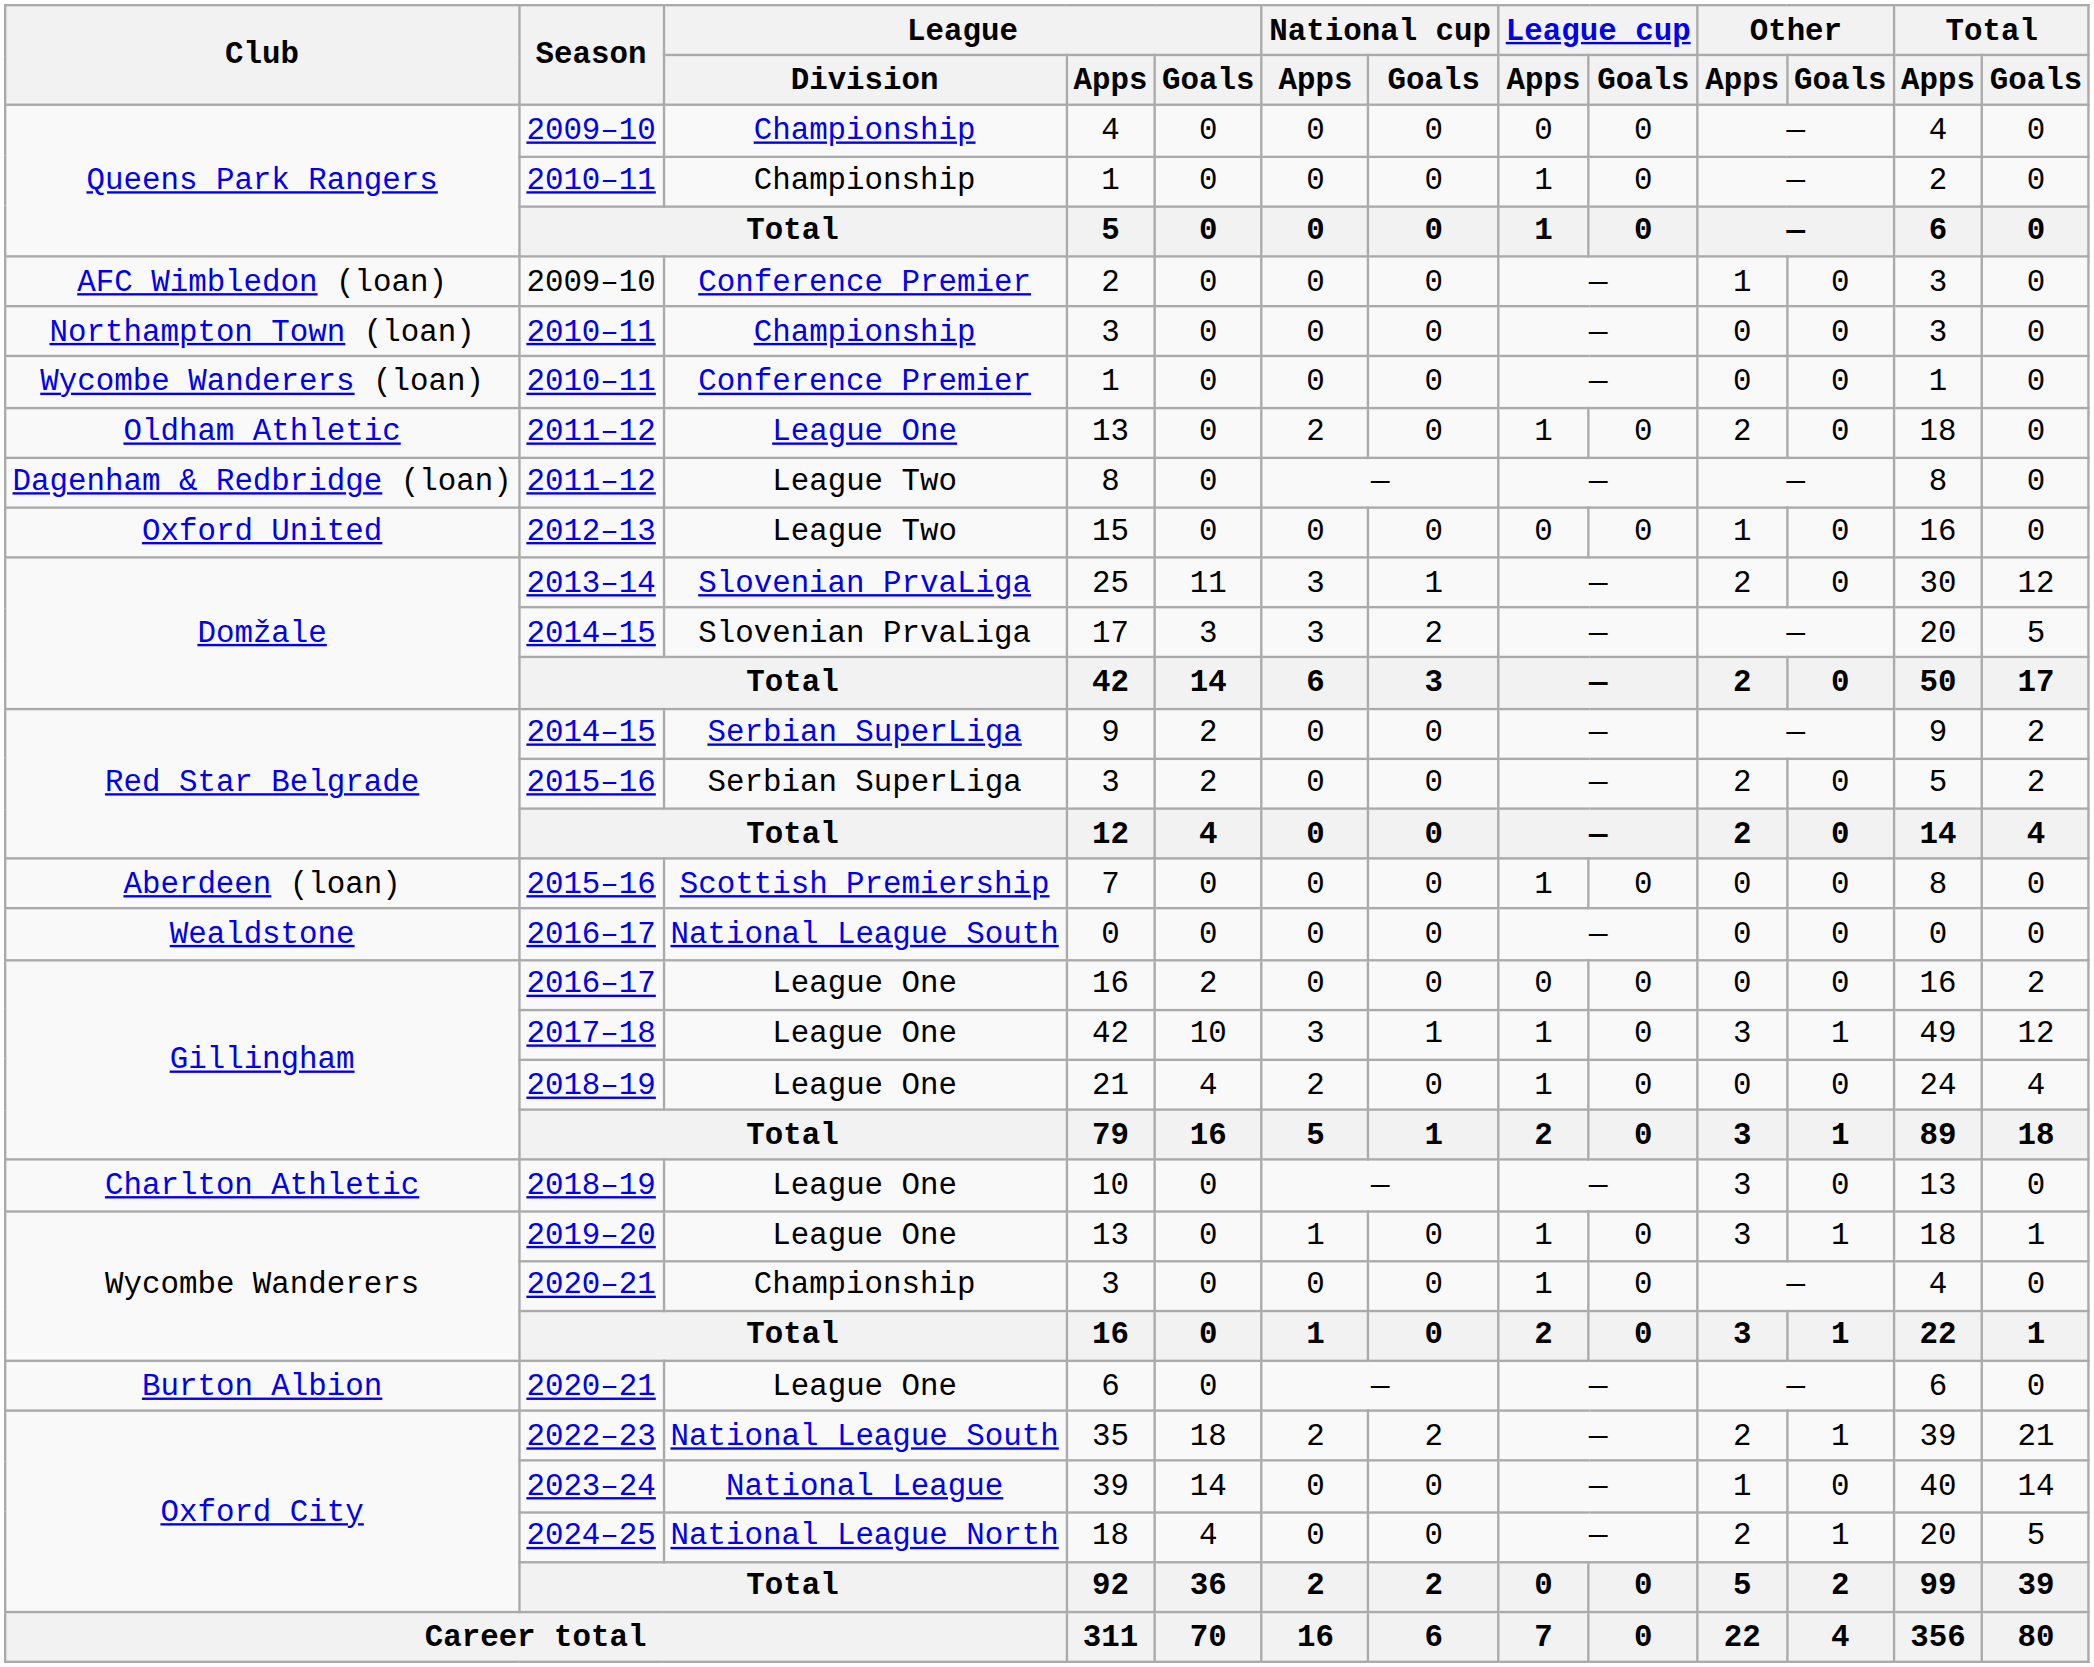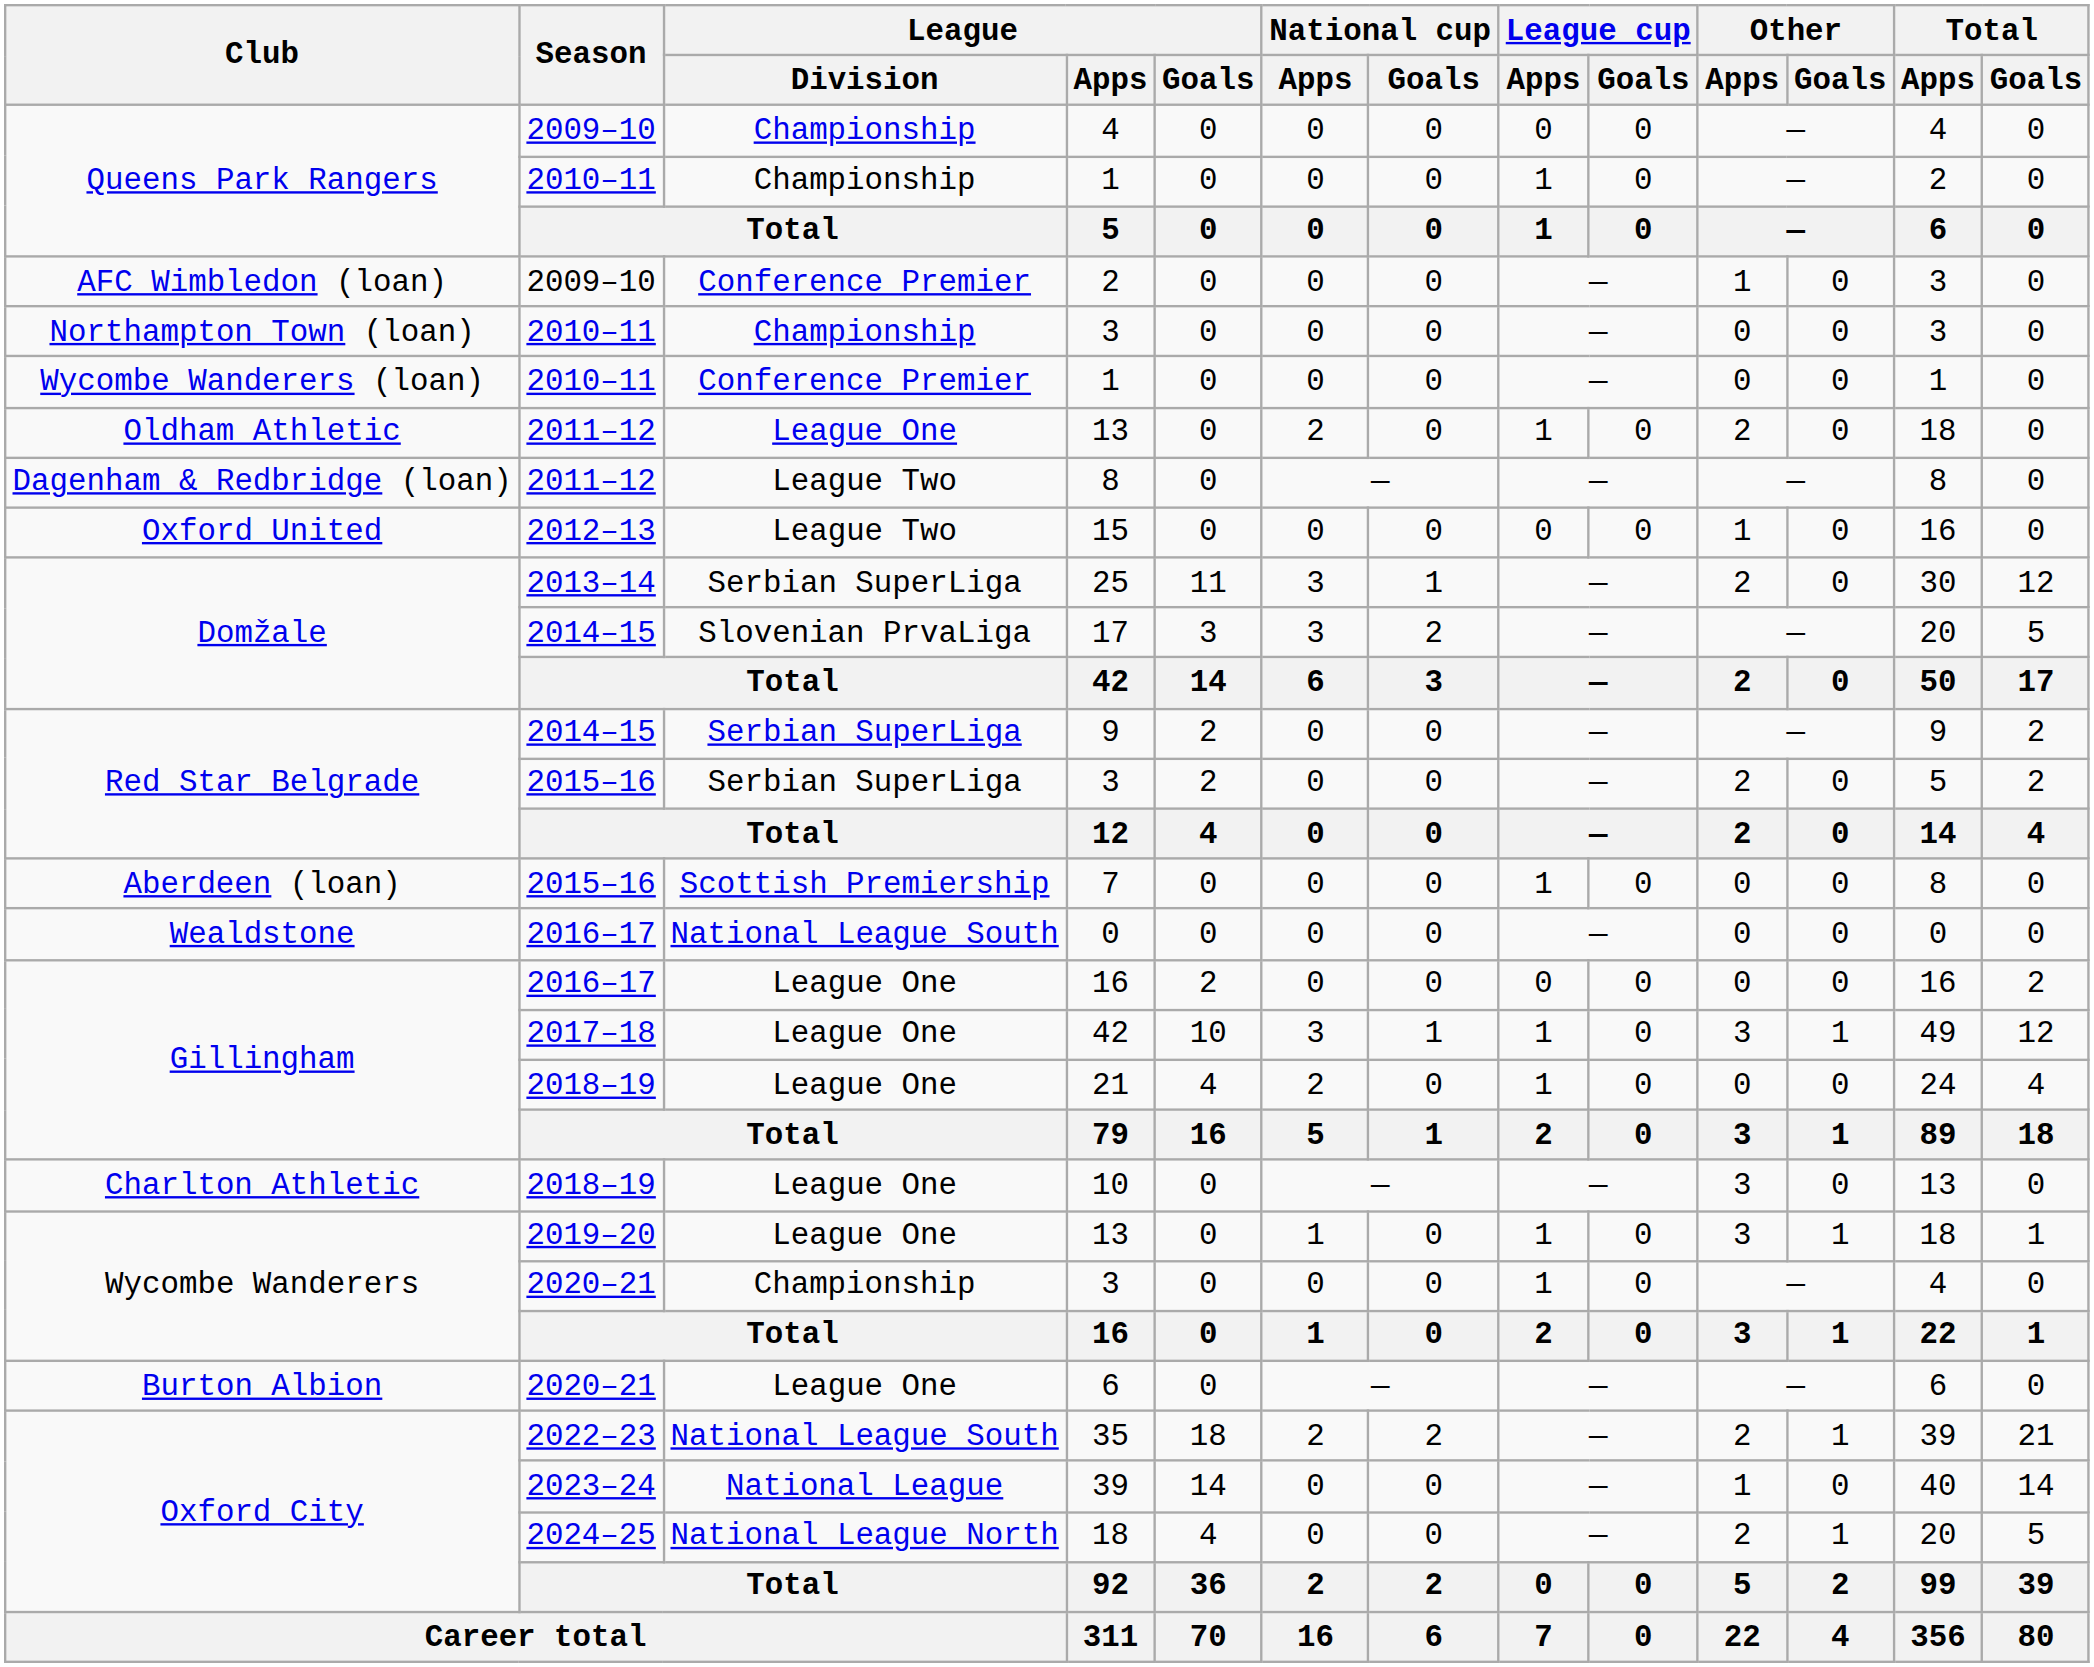25 | League / Division: Slovenian PrvaLiga -> Serbian SuperLiga
